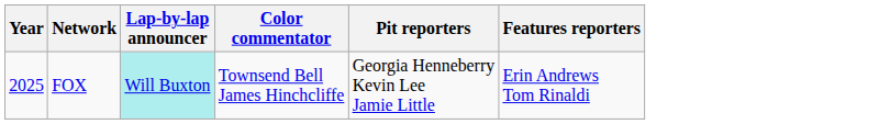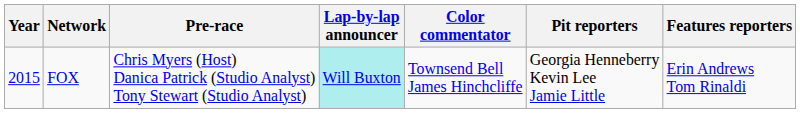+ column: Pre-race | Chris Myers (Host) Danica Patrick (Studio Analyst) Tony Stewart (Studio Analyst)
FOX | Year: 2025 -> 2015
